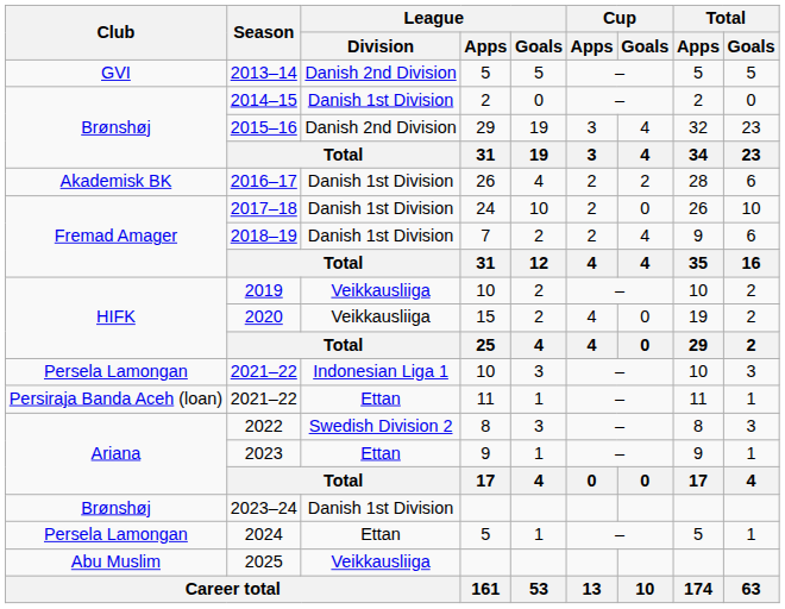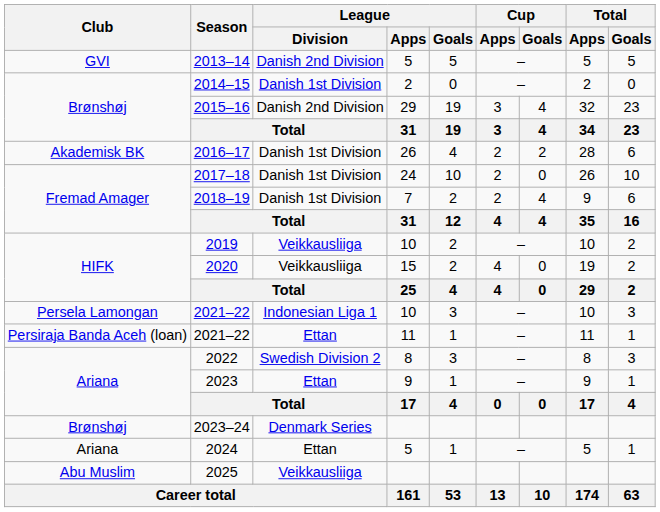2023–24 | League / Division: Danish 1st Division -> Denmark Series
2024 | Club: Persela Lamongan -> Ariana
